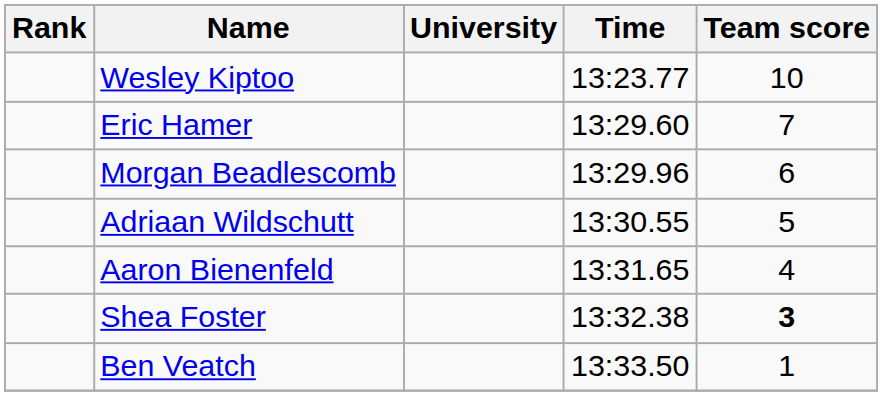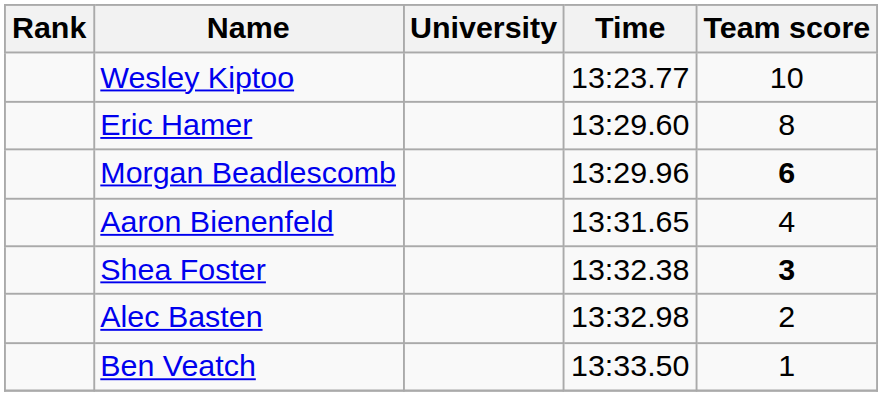Eric Hamer | Team score: 7 -> 8
Morgan Beadlescomb | Team score: normal -> bold
- row: Adriaan Wildschutt | 13:30.55 | 5
+ row: Alec Basten | 13:32.98 | 2
